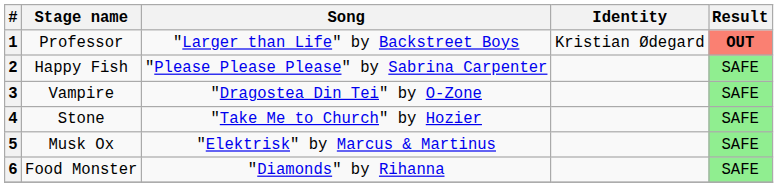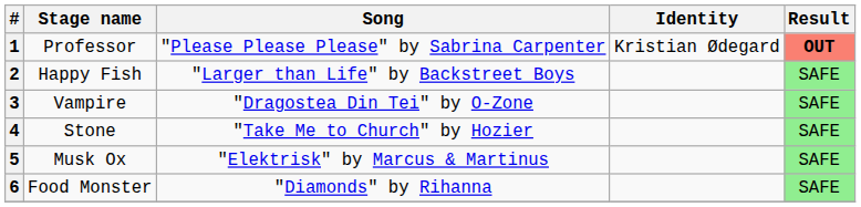1 | Song: "Larger than Life" by Backstreet Boys -> "Please Please Please" by Sabrina Carpenter
2 | Song: "Please Please Please" by Sabrina Carpenter -> "Larger than Life" by Backstreet Boys
